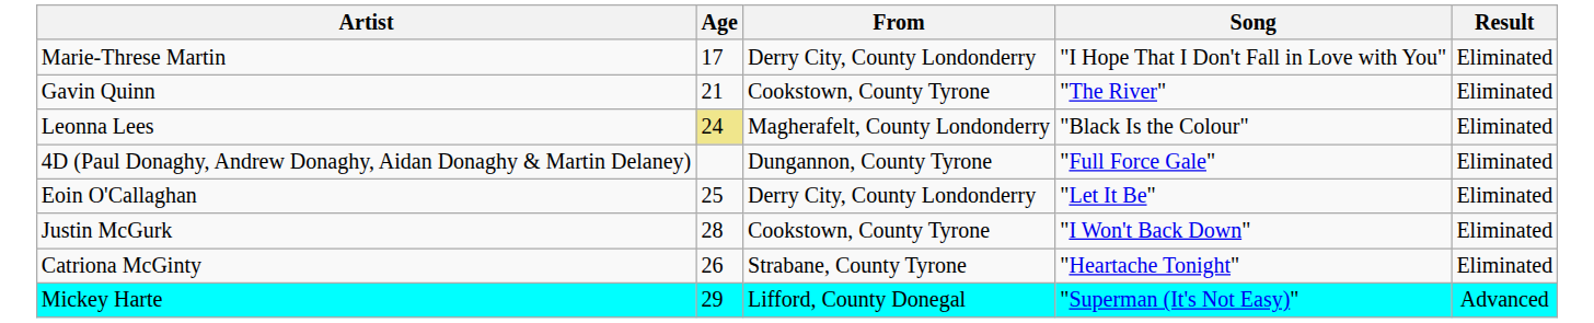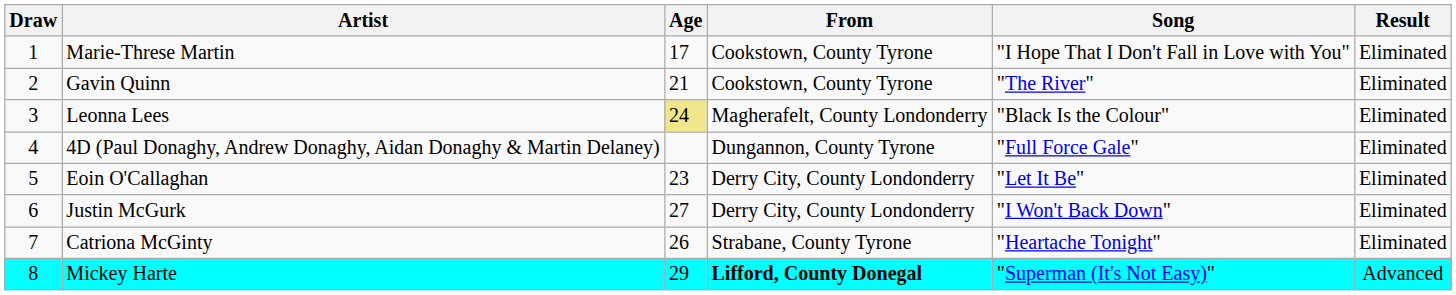+ column: Draw | 1 | 2 | 3 | 4 | 5 | 6 | 7 | 8
Marie-Threse Martin | From: Derry City, County Londonderry -> Cookstown, County Tyrone
Eoin O'Callaghan | Age: 25 -> 23
Justin McGurk | Age: 28 -> 27
Justin McGurk | From: Cookstown, County Tyrone -> Derry City, County Londonderry
Mickey Harte | From: normal -> bold
